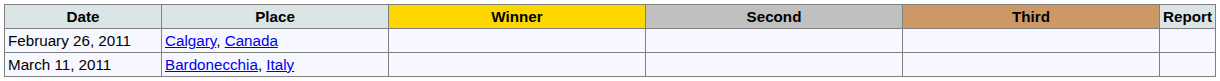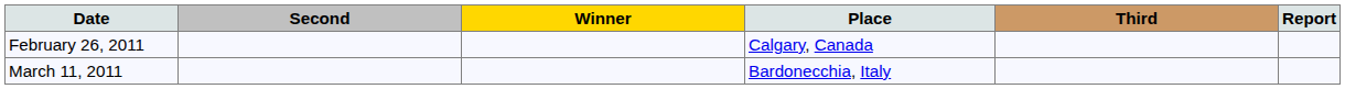columns swapped: Place <-> Second
